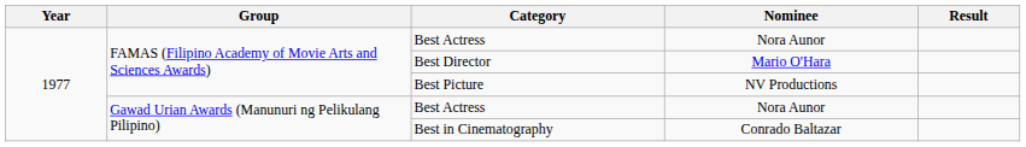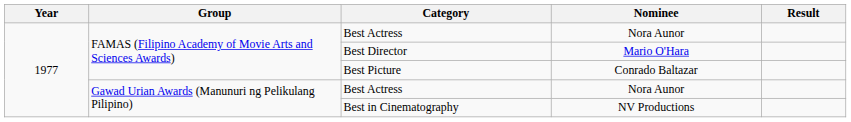Best Picture | Nominee: NV Productions -> Conrado Baltazar
Best in Cinematography | Nominee: Conrado Baltazar -> NV Productions
